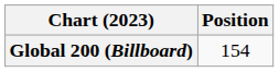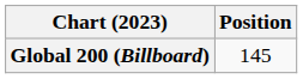Global 200 (Billboard) | Position: 154 -> 145
